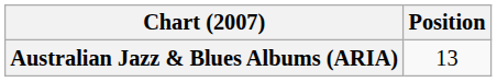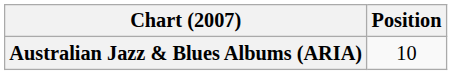Australian Jazz & Blues Albums (ARIA) | Position: 13 -> 10
